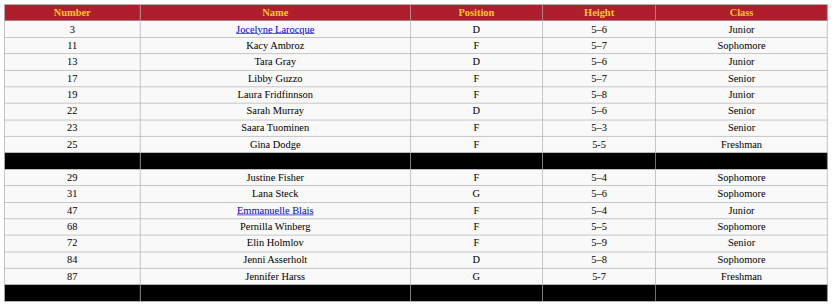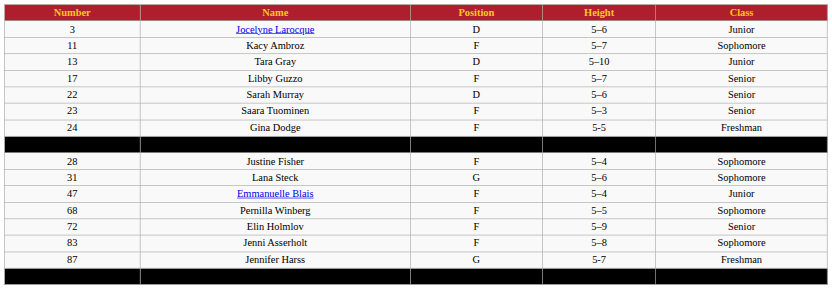Tara Gray | Height: 5–6 -> 5–10
- row: 19 | Laura Fridfinnson | F | 5–8 | Junior
Gina Dodge | Number: 25 -> 24
Justine Fisher | Number: 29 -> 28
Jenni Asserholt | Number: 84 -> 83
Jenni Asserholt | Position: D -> F
